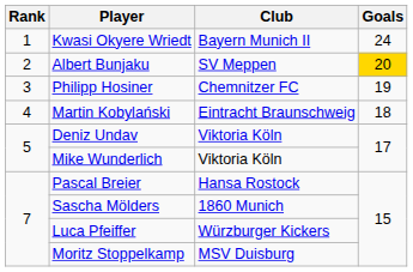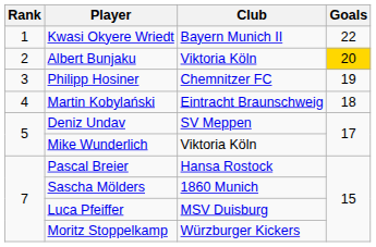Kwasi Okyere Wriedt | Goals: 24 -> 22
Albert Bunjaku | Club: SV Meppen -> Viktoria Köln
Deniz Undav | Club: Viktoria Köln -> SV Meppen
Luca Pfeiffer | Club: Würzburger Kickers -> MSV Duisburg
Moritz Stoppelkamp | Club: MSV Duisburg -> Würzburger Kickers
